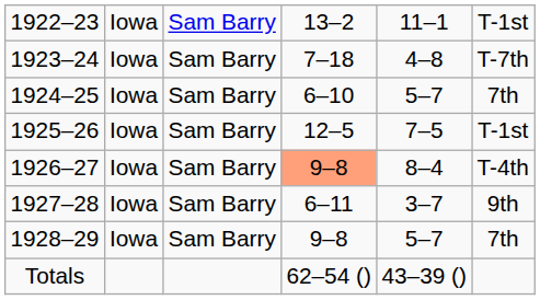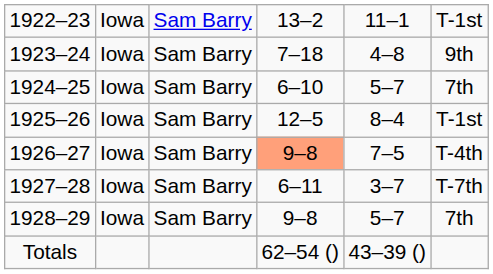1923–24 | column 6: T-7th -> 9th
1925–26 | column 5: 7–5 -> 8–4
1926–27 | column 5: 8–4 -> 7–5
1927–28 | column 6: 9th -> T-7th
